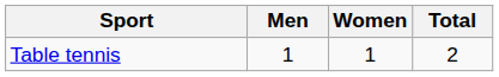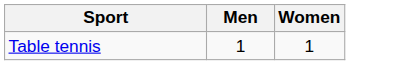- column: Total | 2
